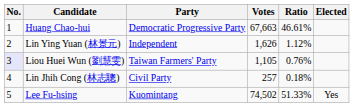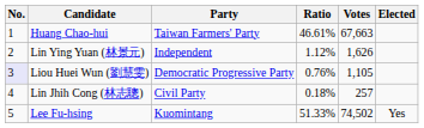columns swapped: Votes <-> Ratio
Huang Chao-hui | Party: Democratic Progressive Party -> Taiwan Farmers' Party
Liou Huei Wun (劉慧雯) | Party: Taiwan Farmers' Party -> Democratic Progressive Party
